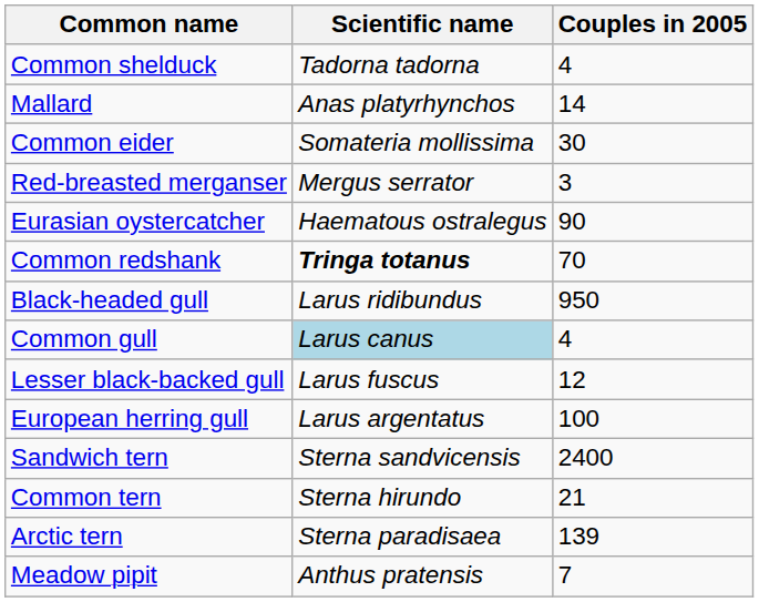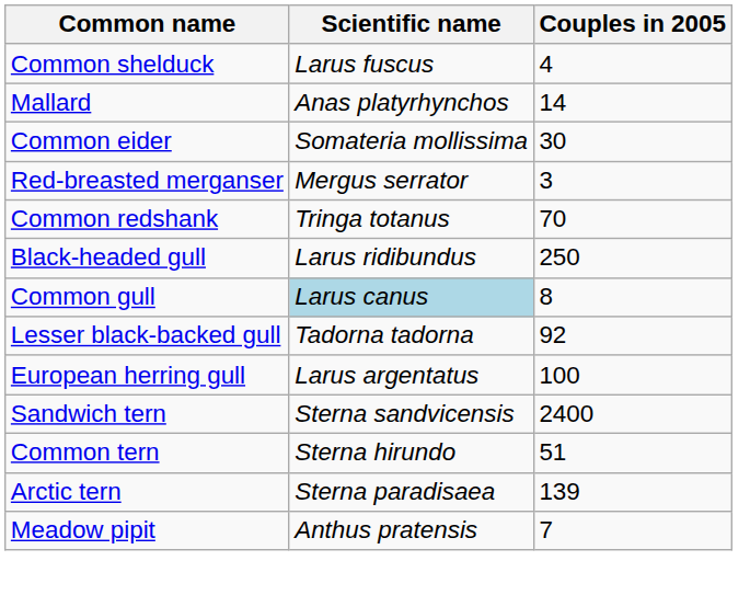Common shelduck | Scientific name: Tadorna tadorna -> Larus fuscus
- row: Eurasian oystercatcher | Haematous ostralegus | 90
Common redshank | Scientific name: bold -> normal
Black-headed gull | Couples in 2005: 950 -> 250
Common gull | Couples in 2005: 4 -> 8
Lesser black-backed gull | Scientific name: Larus fuscus -> Tadorna tadorna
Lesser black-backed gull | Couples in 2005: 12 -> 92
Common tern | Couples in 2005: 21 -> 51
